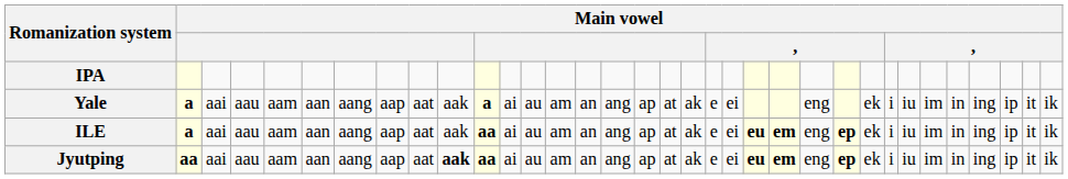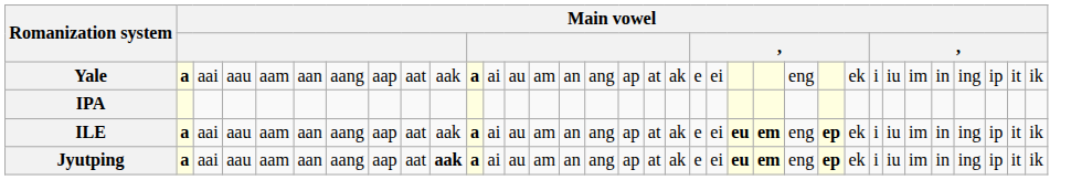rows swapped: IPA <-> Yale
ILE | column 11: aa -> a
Jyutping | column 2: aa -> a
Jyutping | column 11: aa -> a
